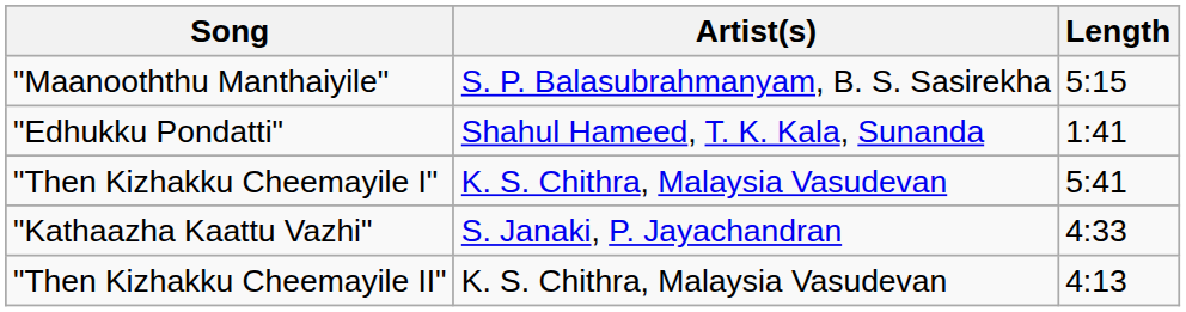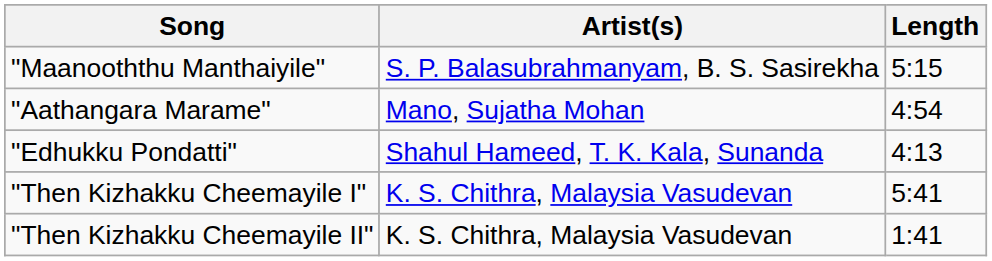+ row: "Aathangara Marame" | Mano, Sujatha Mohan | 4:54
"Edhukku Pondatti" | Length: 1:41 -> 4:13
- row: "Kathaazha Kaattu Vazhi" | S. Janaki, P. Jayachandran | 4:33
"Then Kizhakku Cheemayile II" | Length: 4:13 -> 1:41
